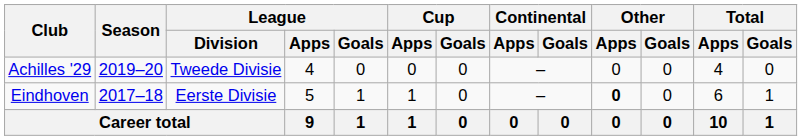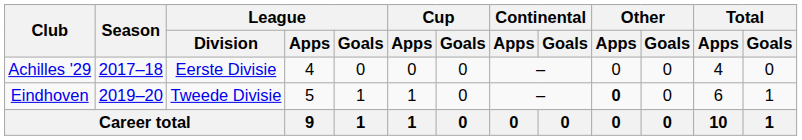Achilles '29 | Season: 2019–20 -> 2017–18
Achilles '29 | League / Division: Tweede Divisie -> Eerste Divisie
Eindhoven | Season: 2017–18 -> 2019–20
Eindhoven | League / Division: Eerste Divisie -> Tweede Divisie
